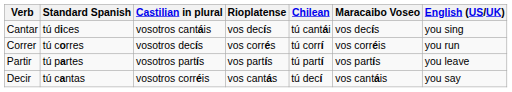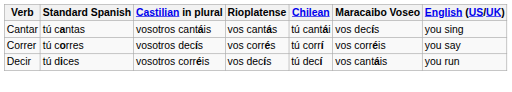Cantar | Standard Spanish: tú dices -> tú cantas
Cantar | Rioplatense: vos decís -> vos cantás
Correr | English (US/UK): you run -> you say
- row: Partir | tú partes | vosotros partís | vos partís | tú partí | vos partís | you leave
Decir | Standard Spanish: tú cantas -> tú dices
Decir | Rioplatense: vos cantás -> vos decís
Decir | English (US/UK): you say -> you run
